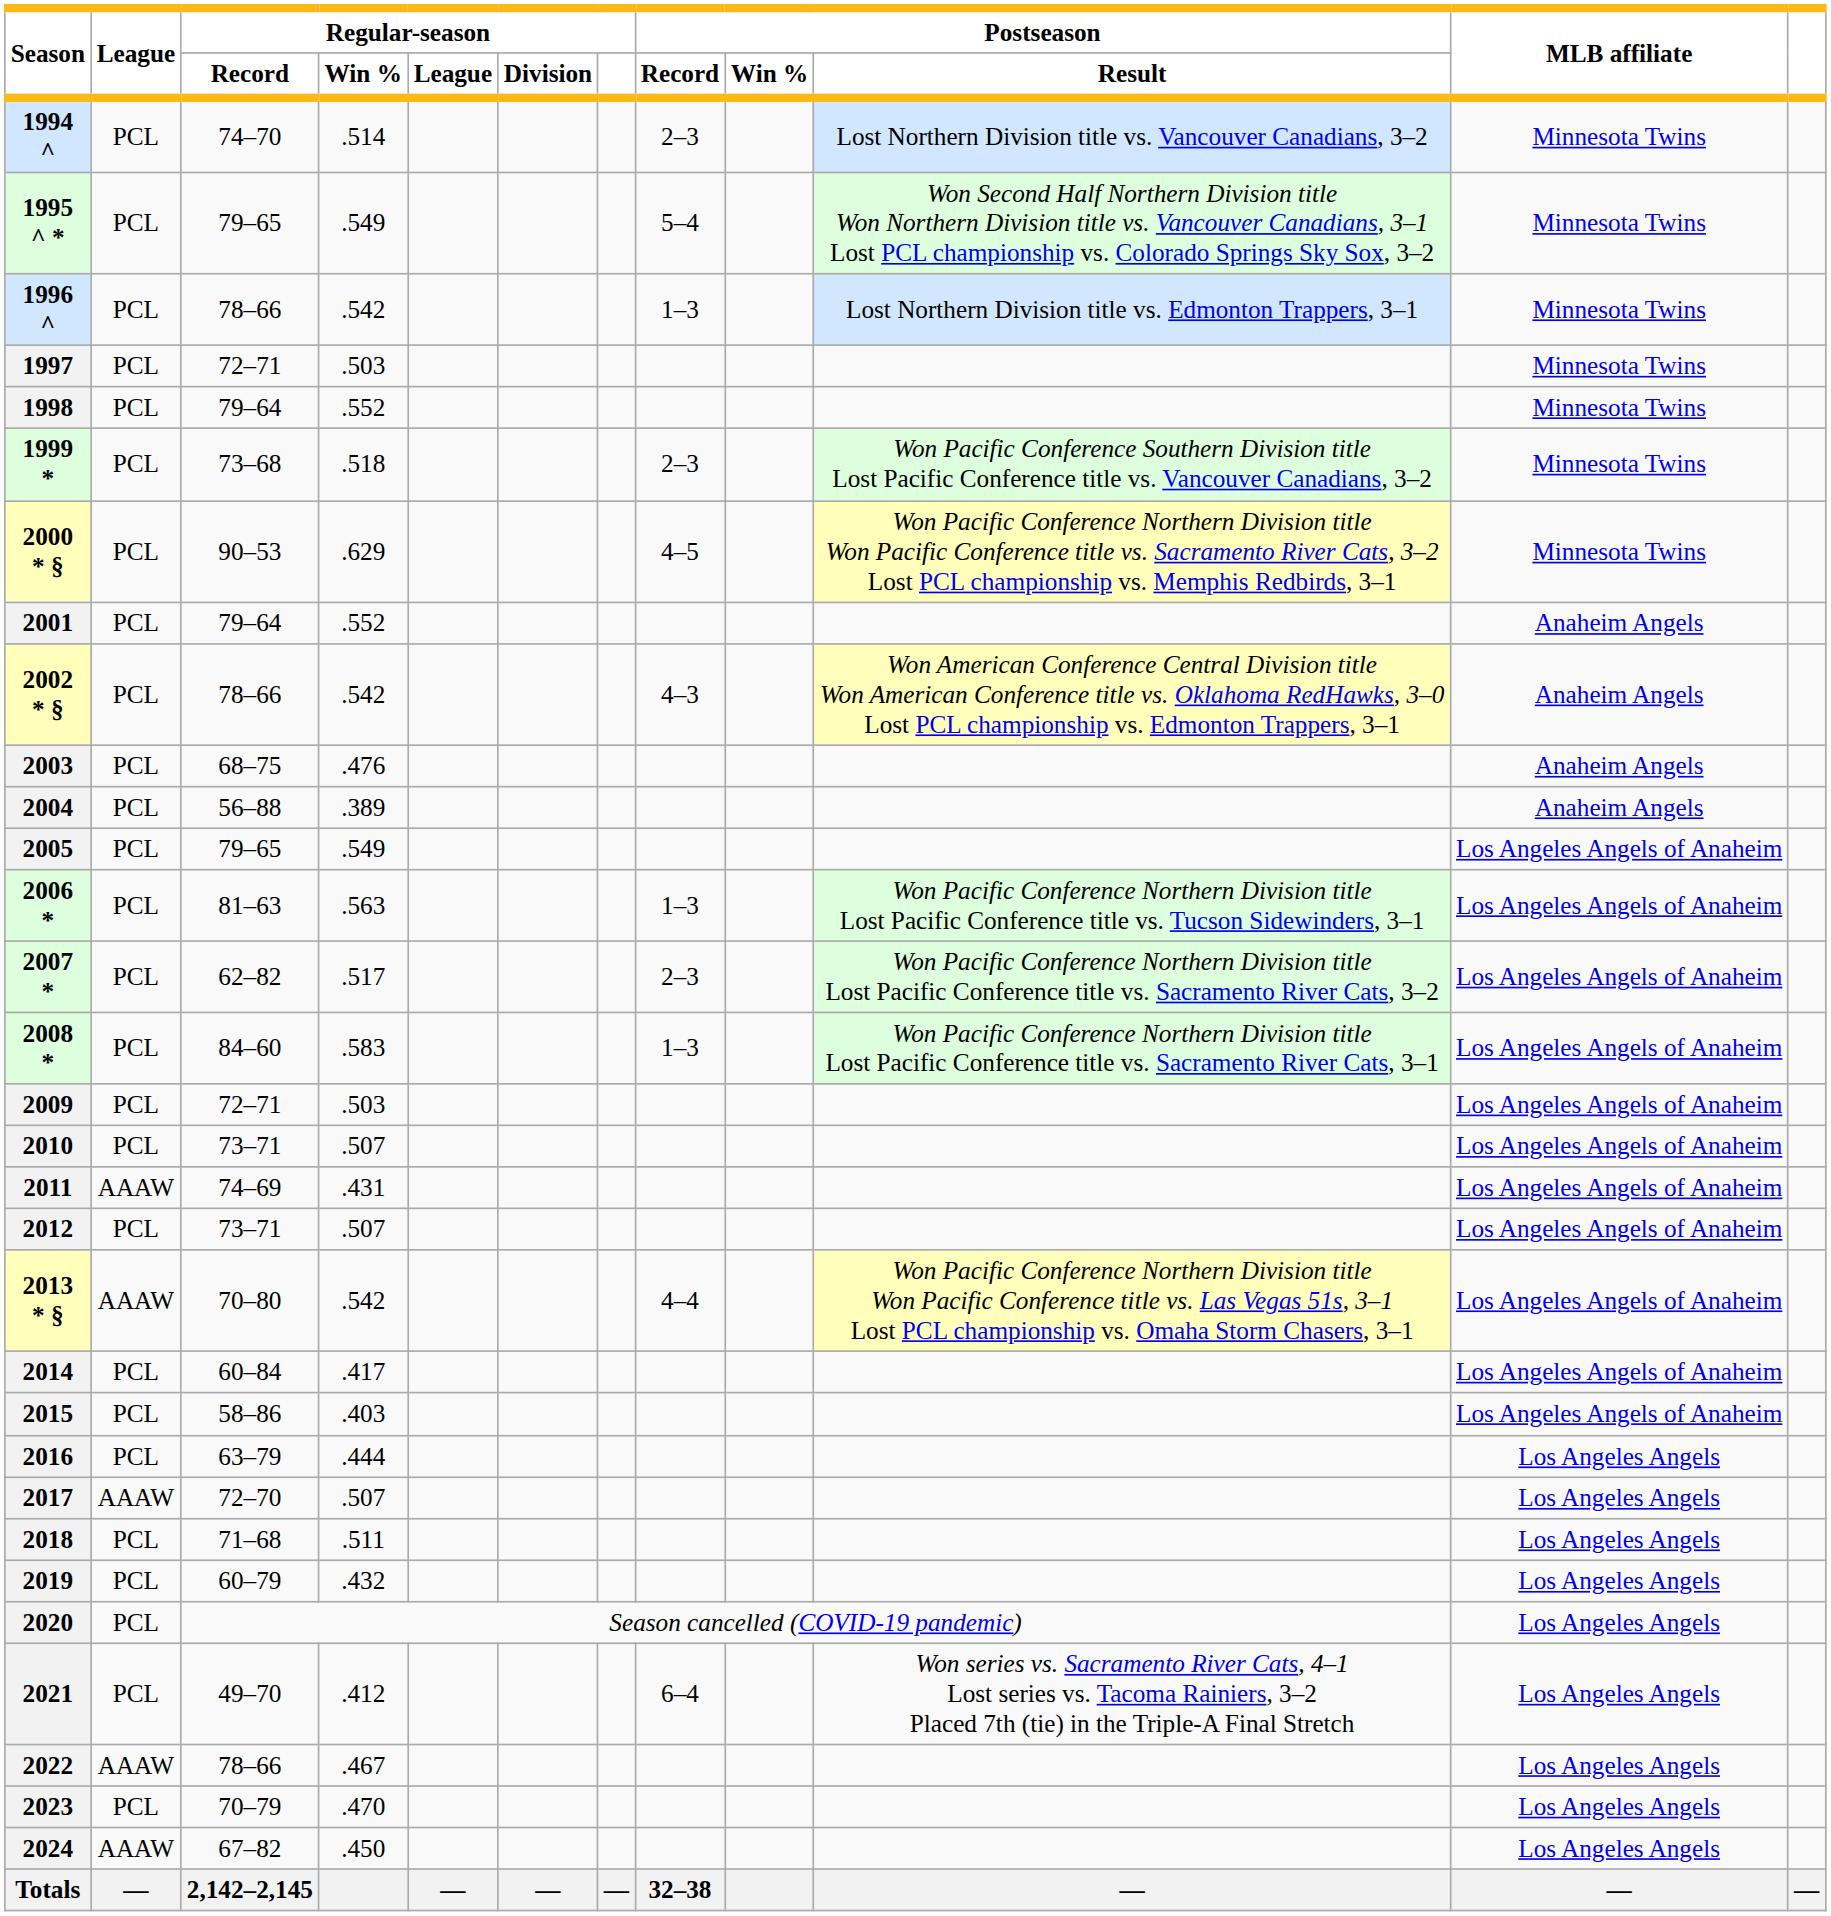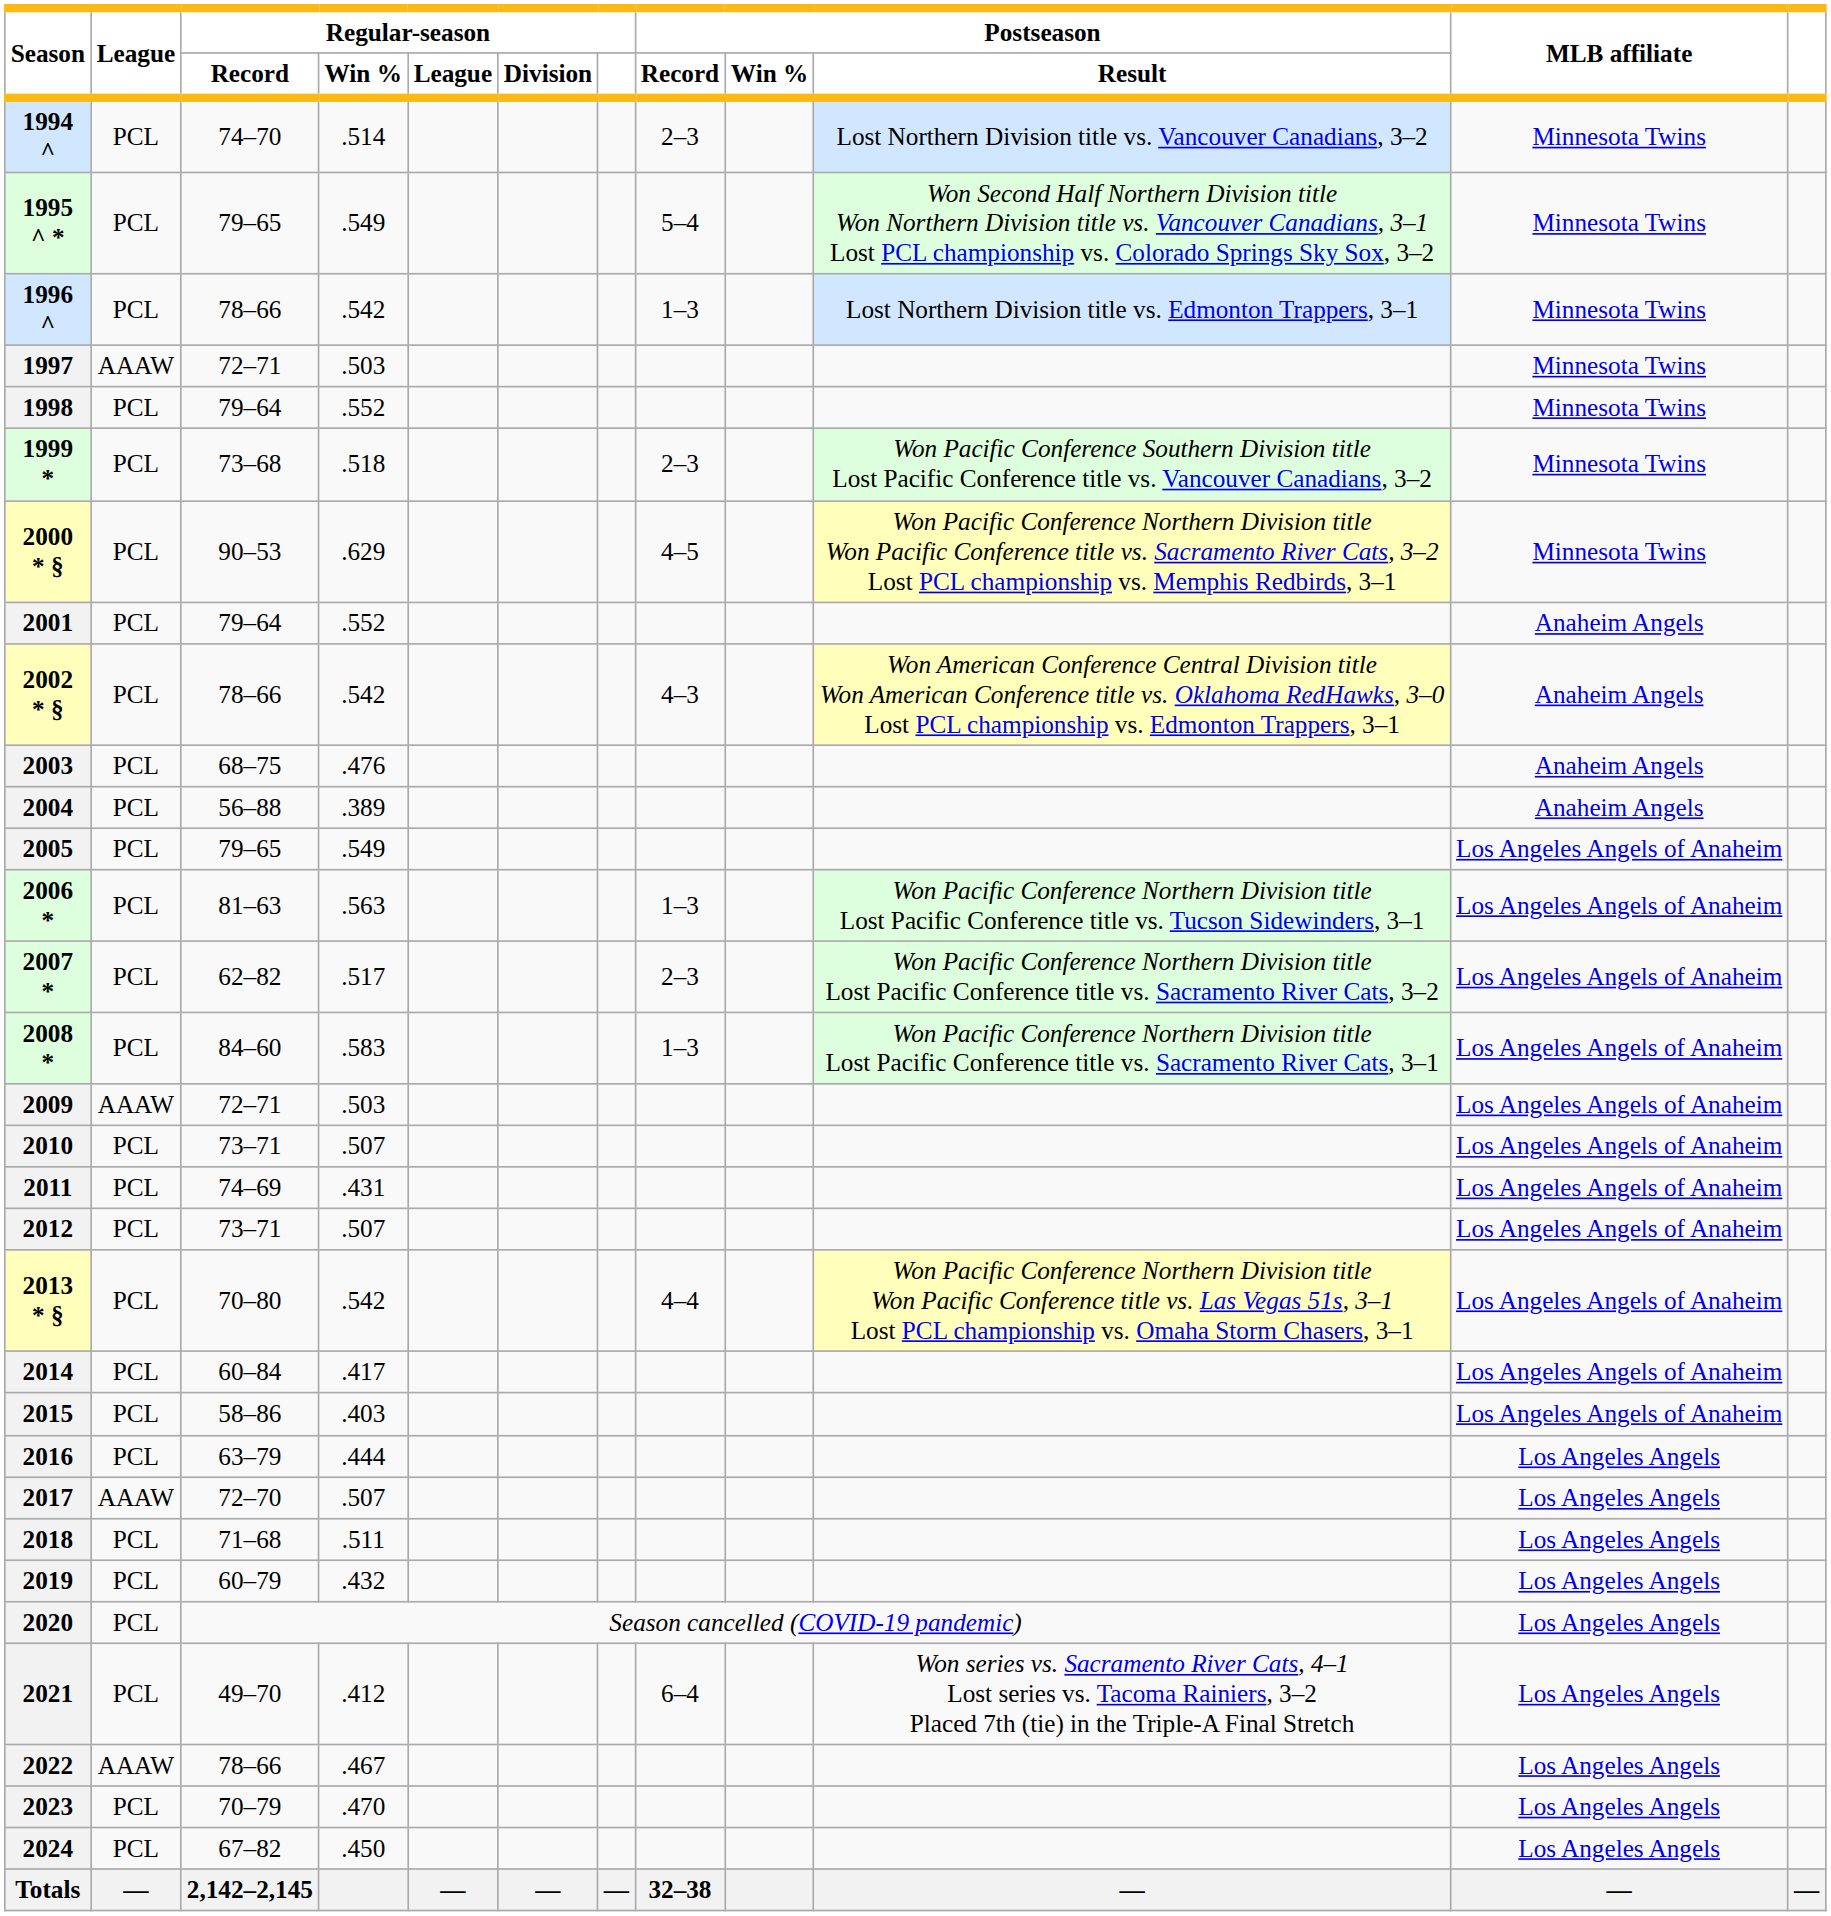1997 | League: PCL -> AAAW
2009 | League: PCL -> AAAW
2011 | League: AAAW -> PCL
2013 * § | League: AAAW -> PCL
2024 | League: AAAW -> PCL
